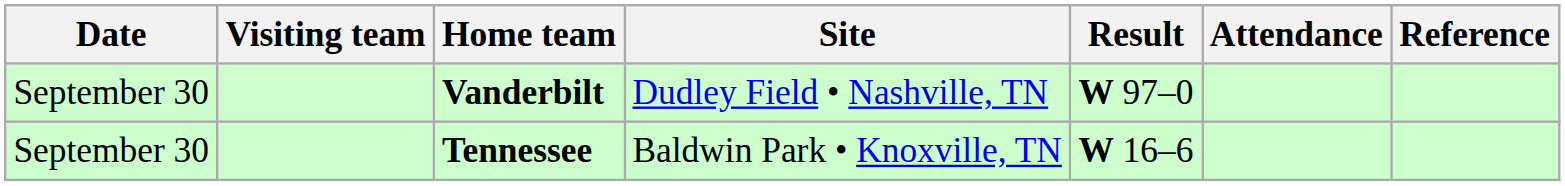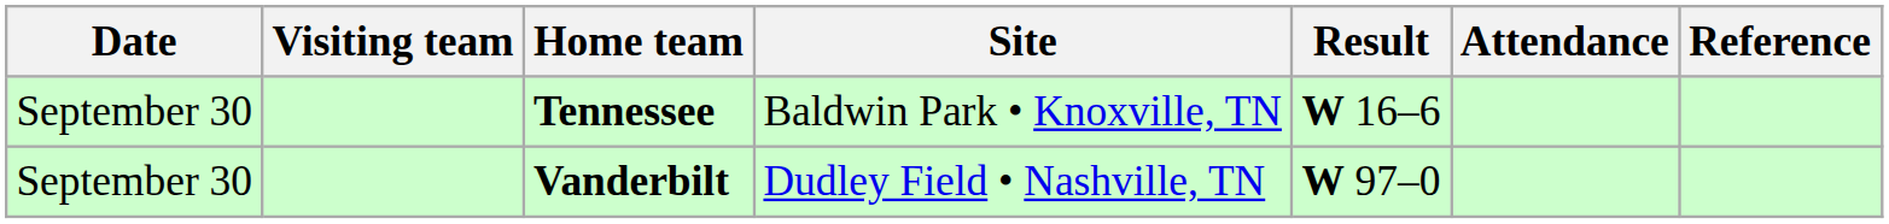rows swapped: Tennessee <-> Vanderbilt
